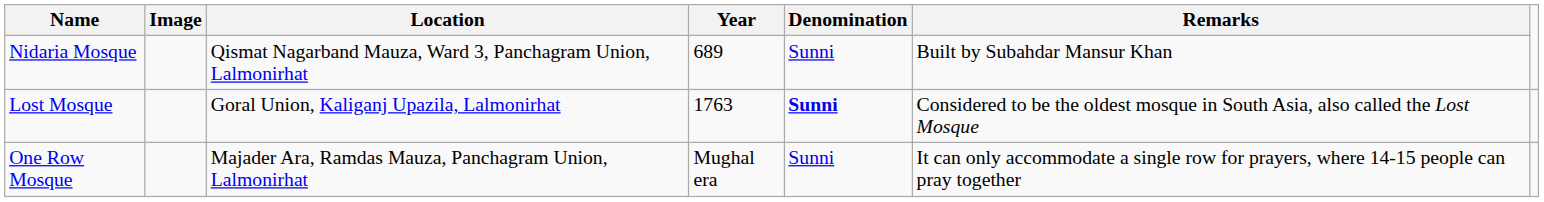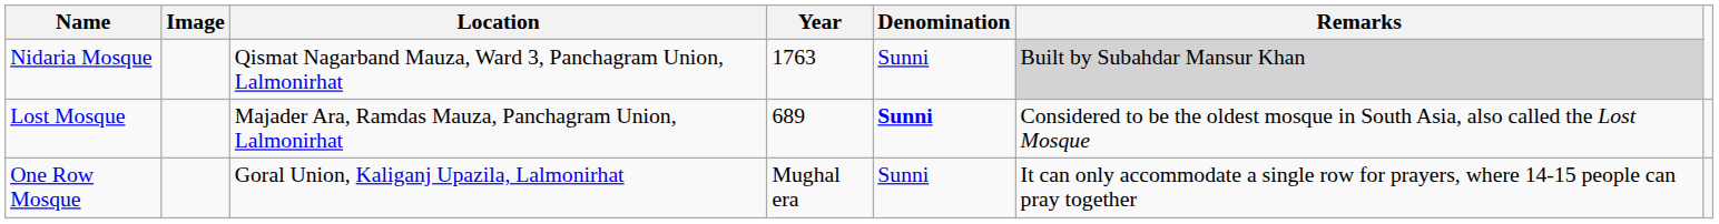Nidaria Mosque | Year: 689 -> 1763
Nidaria Mosque | Remarks: no background -> lightgrey background
Lost Mosque | Location: Goral Union, Kaliganj Upazila, Lalmonirhat -> Majader Ara, Ramdas Mauza, Panchagram Union, Lalmonirhat
Lost Mosque | Year: 1763 -> 689
One Row Mosque | Location: Majader Ara, Ramdas Mauza, Panchagram Union, Lalmonirhat -> Goral Union, Kaliganj Upazila, Lalmonirhat
